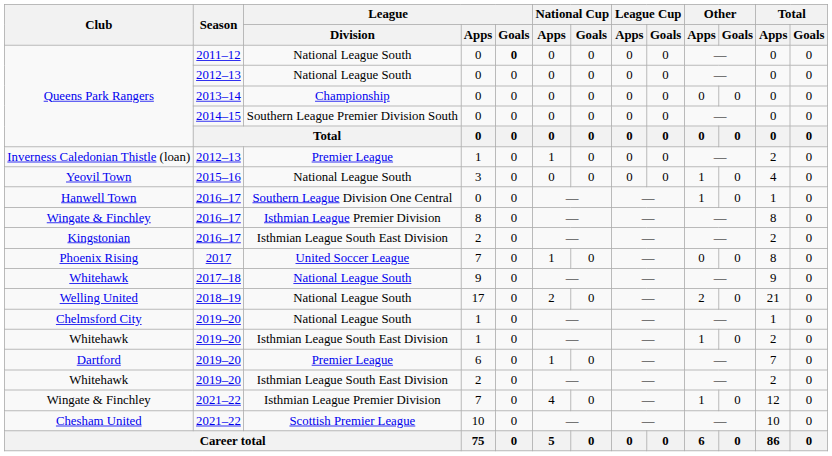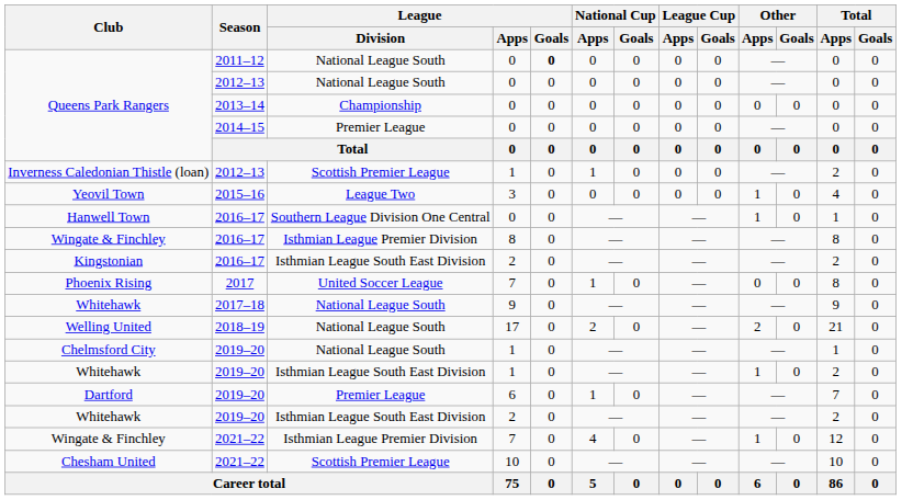Queens Park Rangers / 2014–15 | League / Division: Southern League Premier Division South -> Premier League
Inverness Caledonian Thistle (loan) | League / Division: Premier League -> Scottish Premier League
Yeovil Town | League / Division: National League South -> League Two
